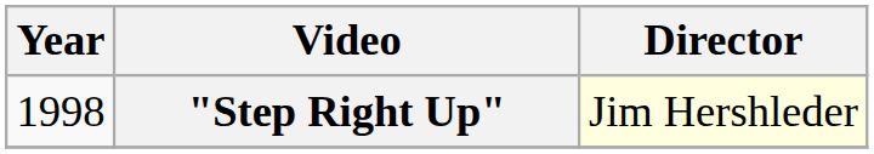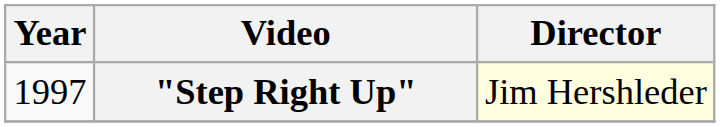"Step Right Up" | Year: 1998 -> 1997
